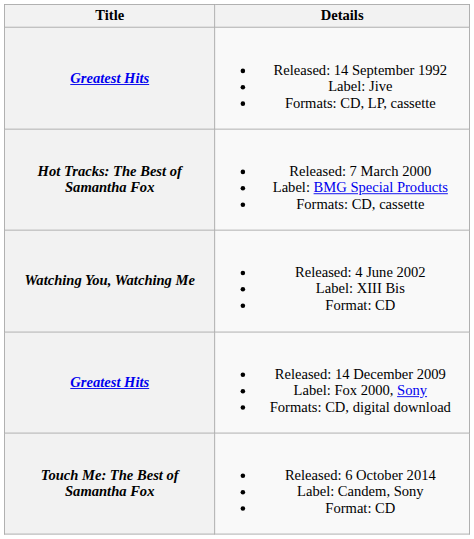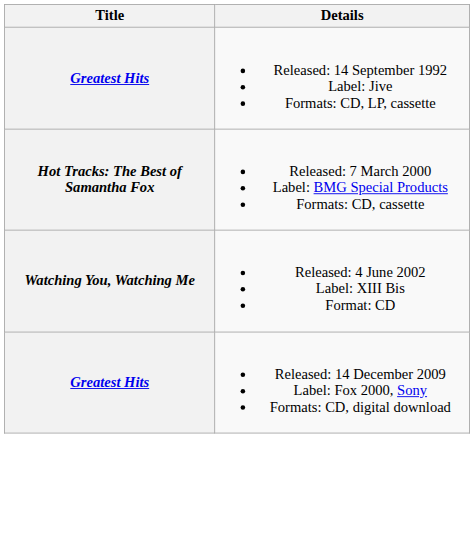- row: Touch Me: The Best of Samantha Fox | Released: 6 October 2014 Label: Candem, Sony Format: CD
